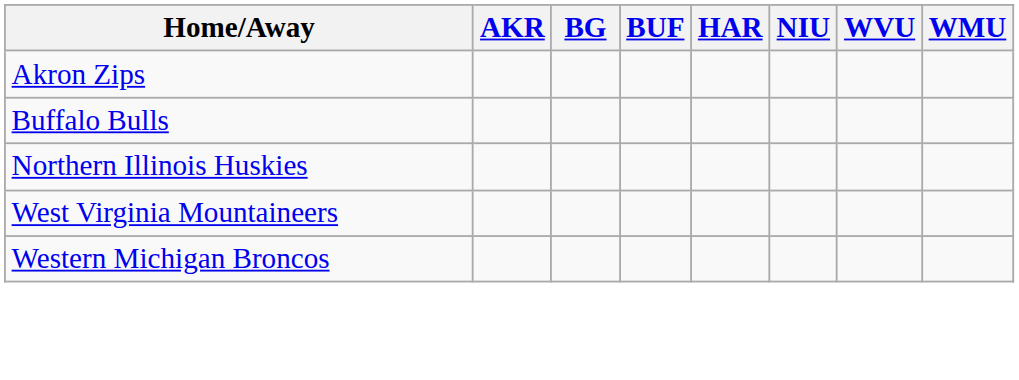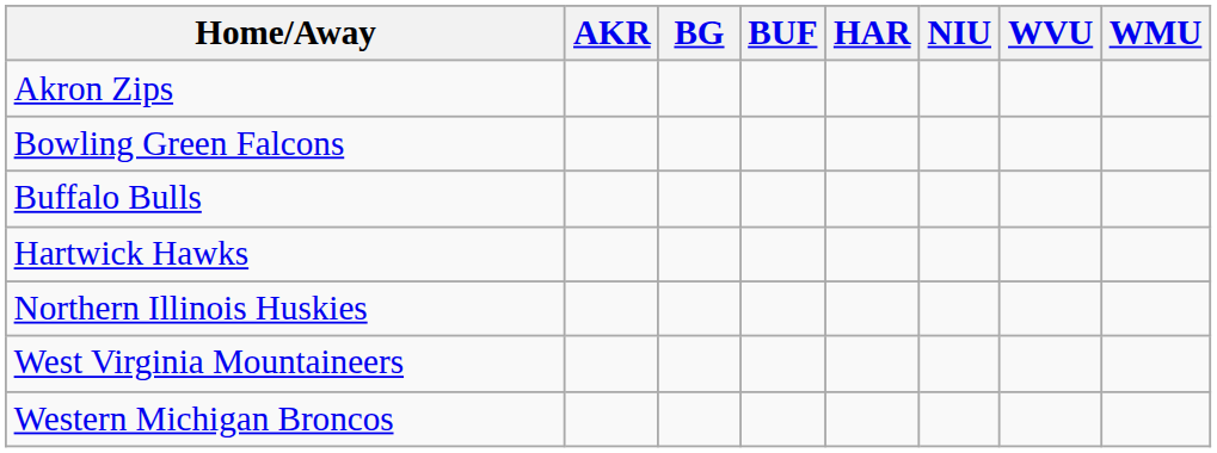+ row: Bowling Green Falcons
+ row: Hartwick Hawks
